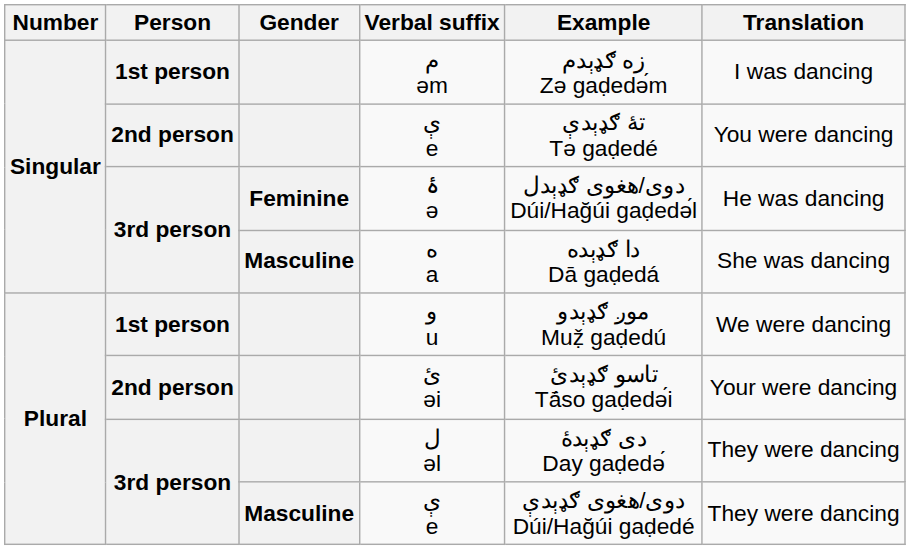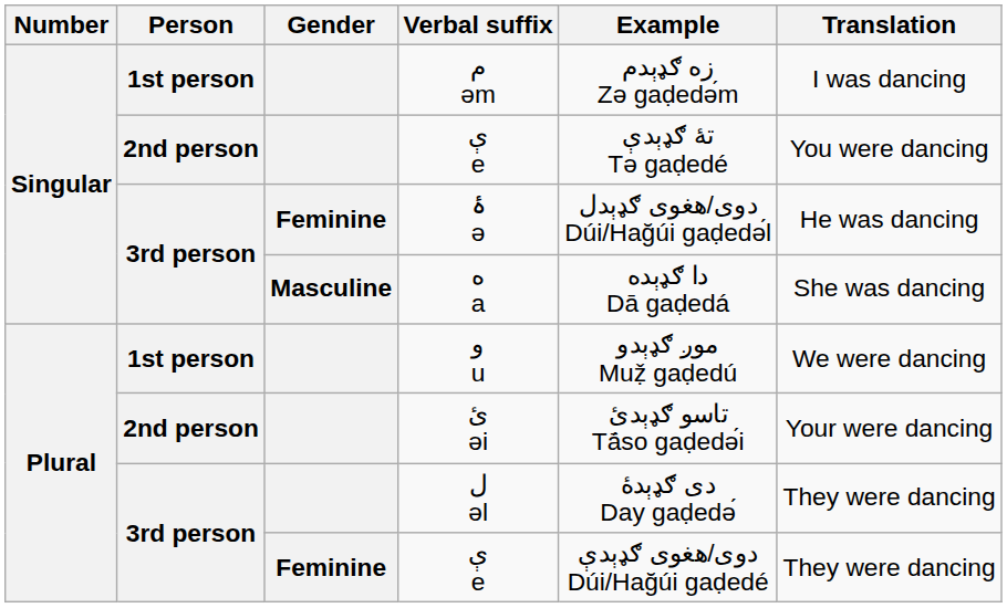3rd person / ې e | Gender: Masculine -> Feminine
